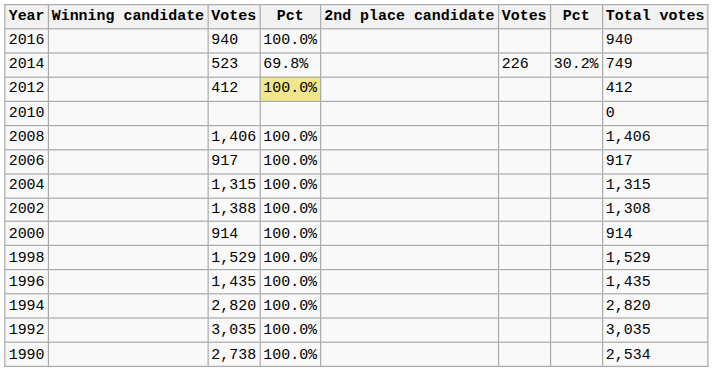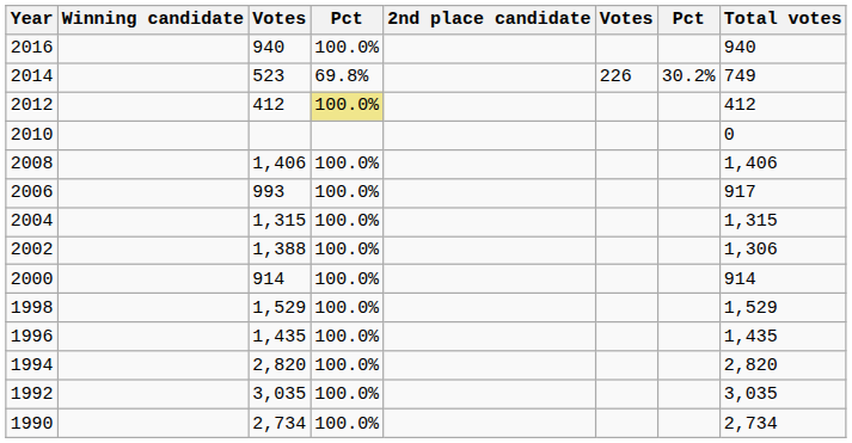2006 | column 3: 917 -> 993
2002 | Total votes: 1,308 -> 1,306
1990 | column 3: 2,738 -> 2,734
1990 | Total votes: 2,534 -> 2,734
